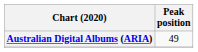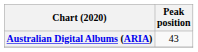Australian Digital Albums (ARIA) | Peak position: 49 -> 43
